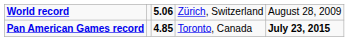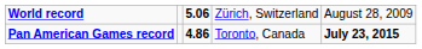Pan American Games record | column 3: 4.85 -> 4.86
